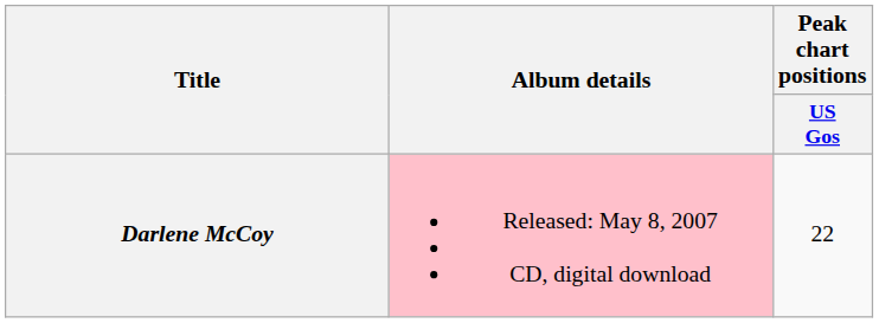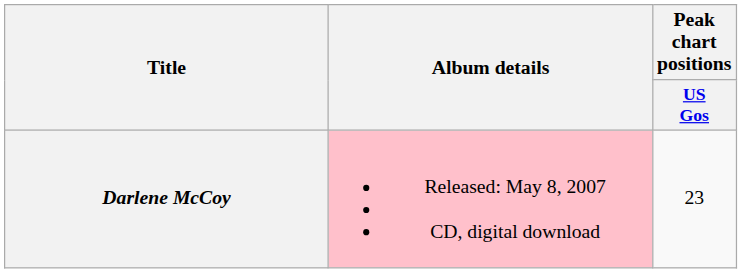Darlene McCoy | Peak chart positions / US Gos: 22 -> 23
